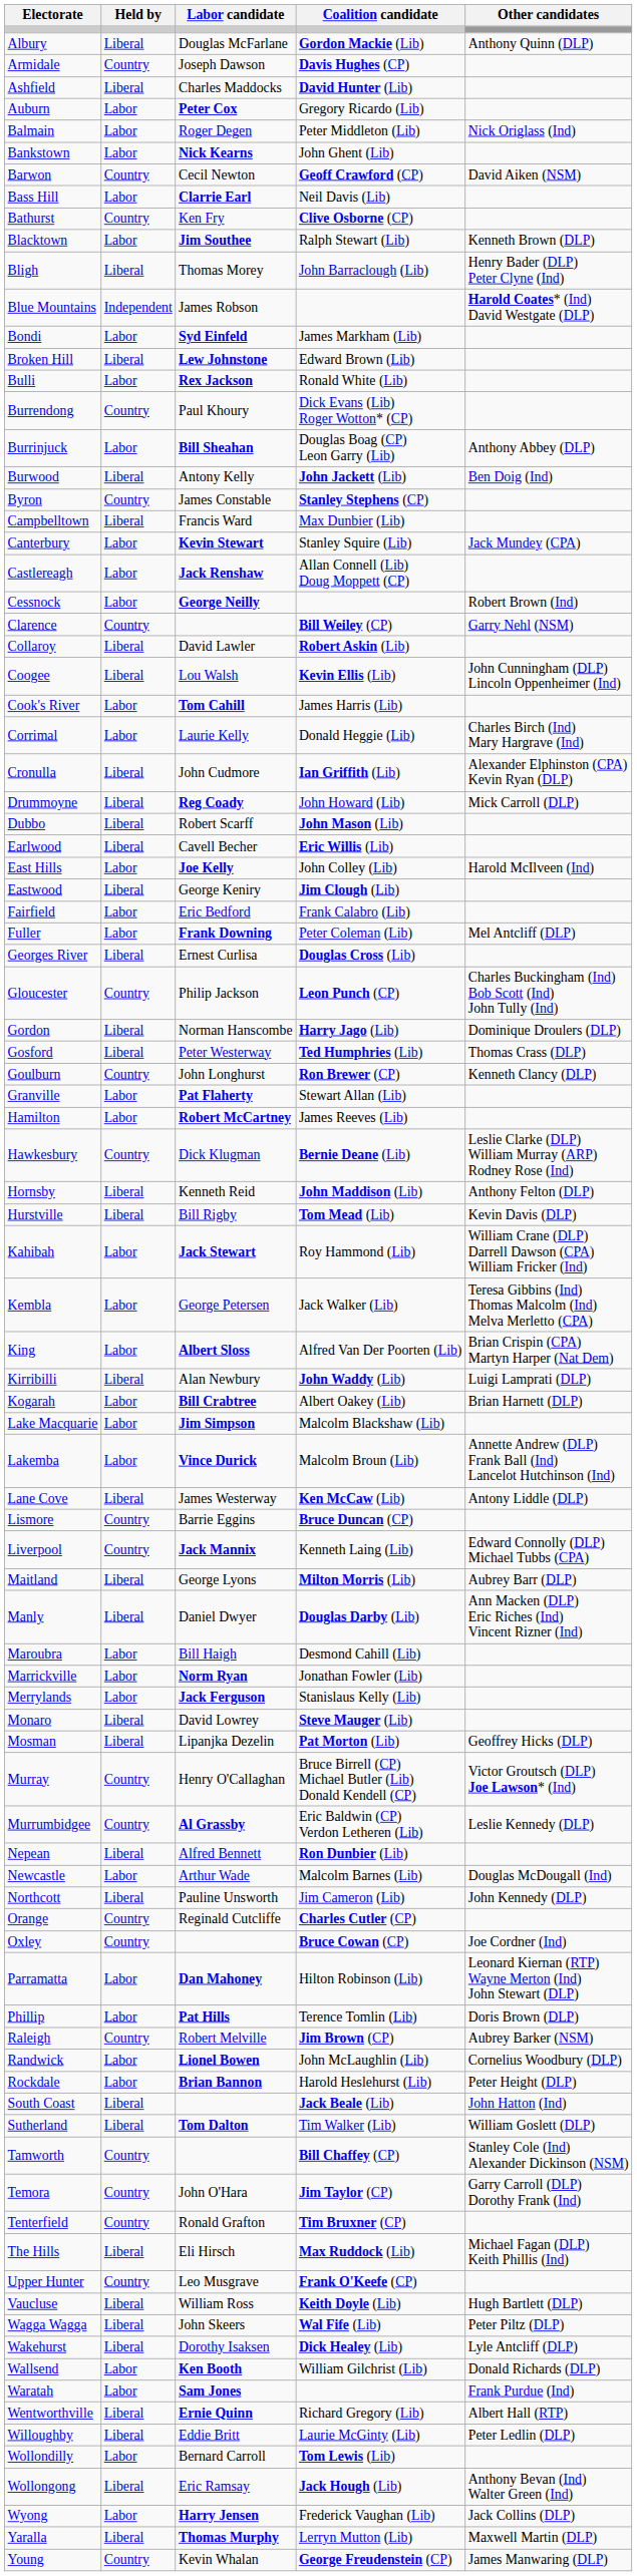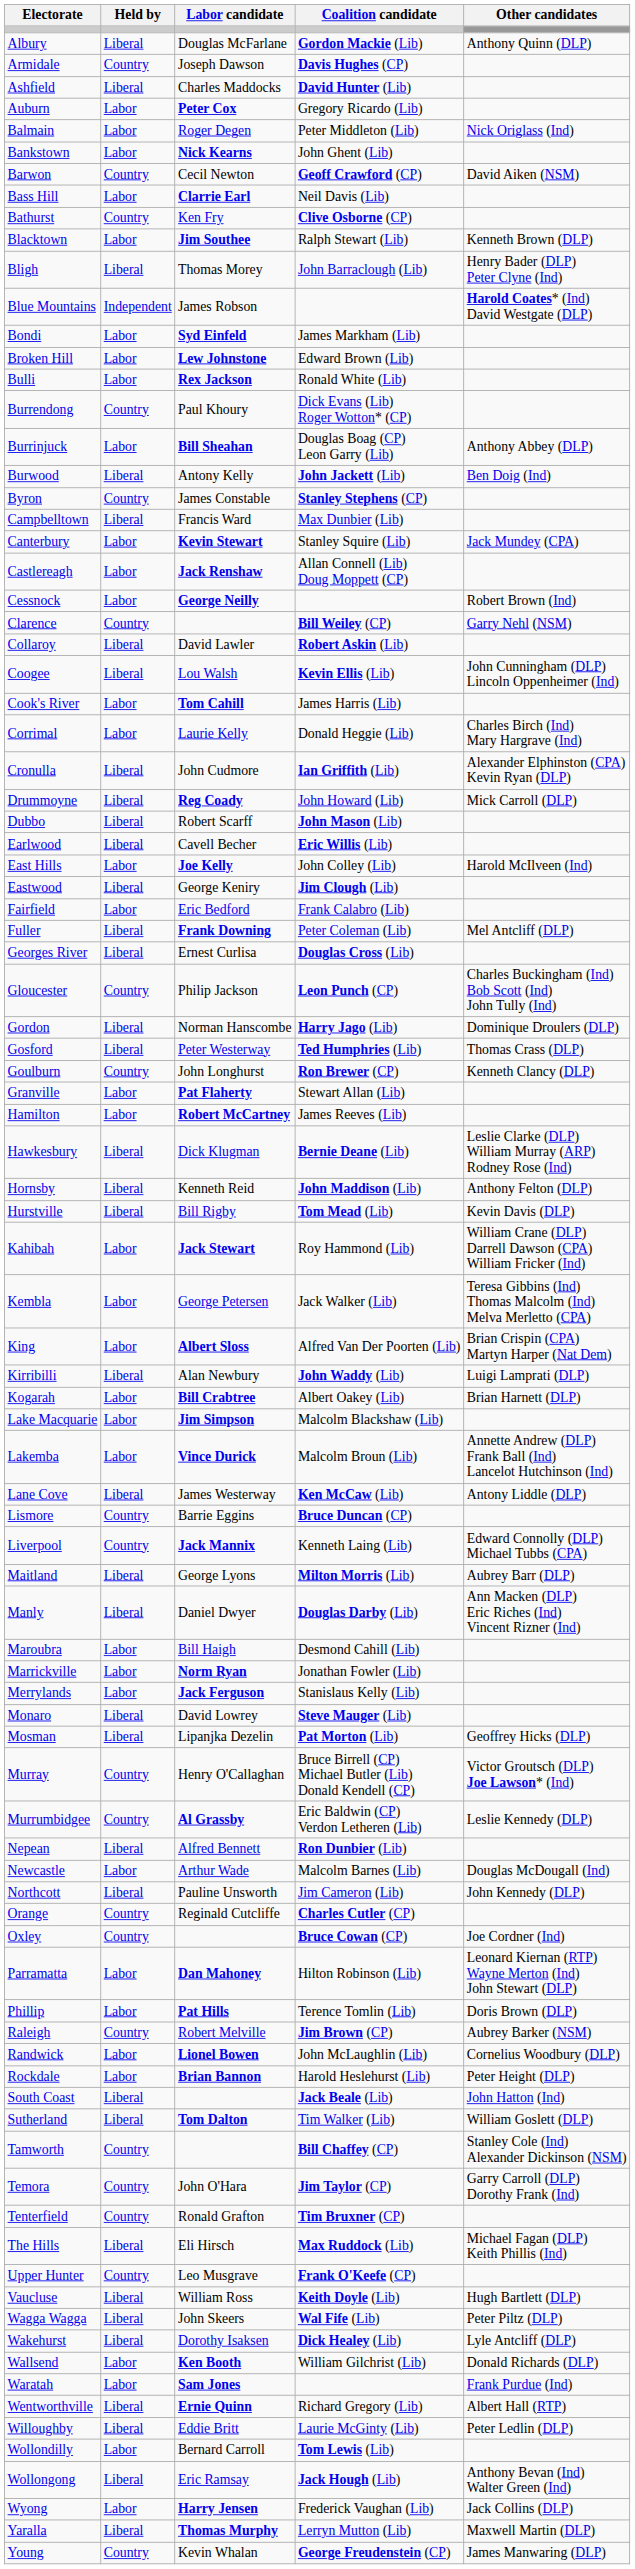Broken Hill | Held by: Liberal -> Labor
Fuller | Held by: Labor -> Liberal
Hawkesbury | Held by: Country -> Liberal
